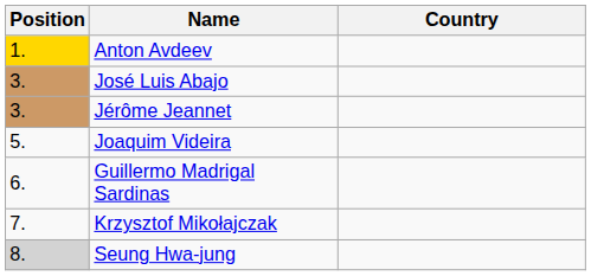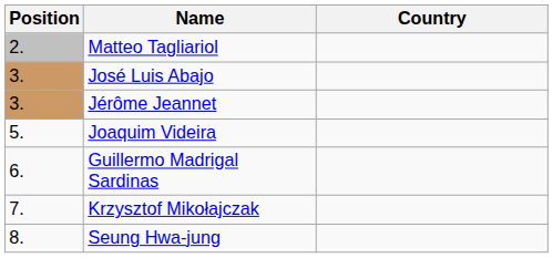- row: 1. | Anton Avdeev
+ row: 2. | Matteo Tagliariol
Seung Hwa-jung | Position: lightgrey background -> no background
